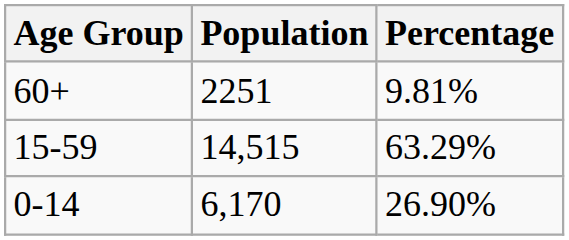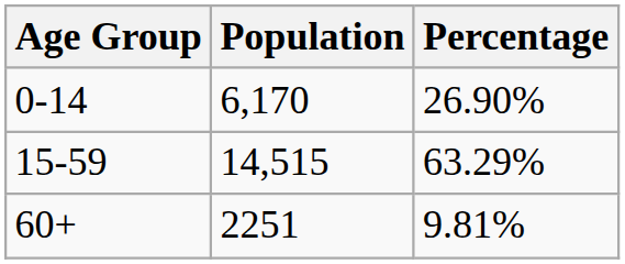rows swapped: 0-14 <-> 60+
